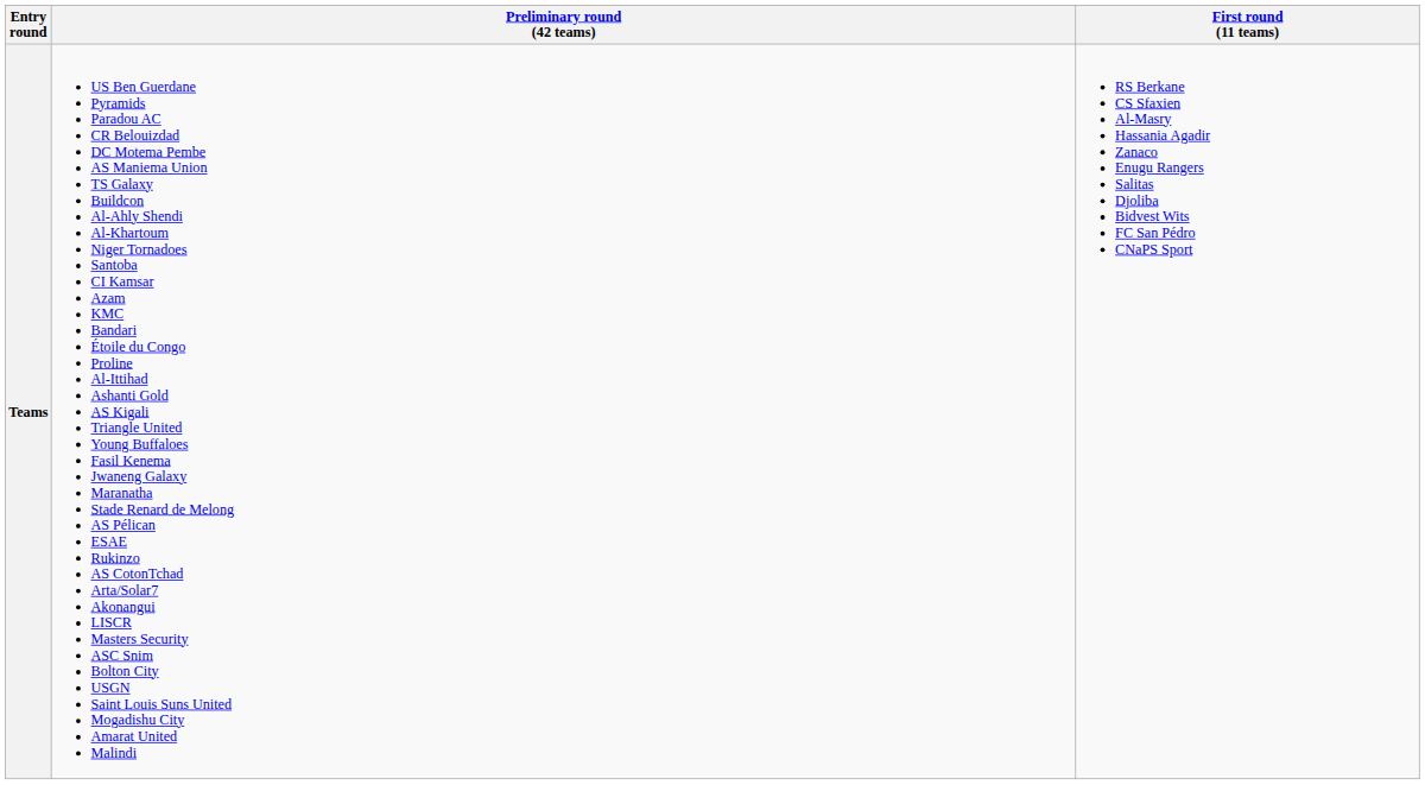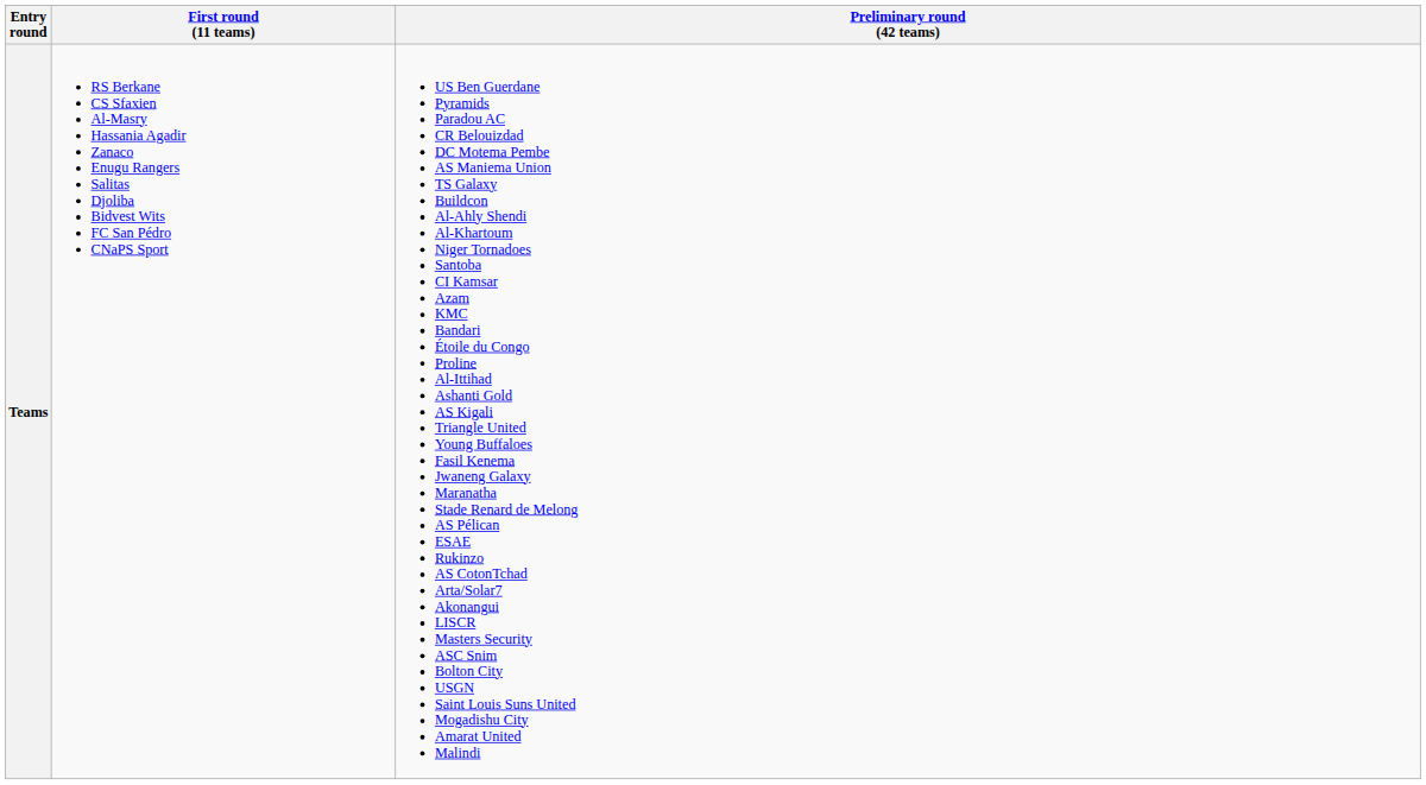columns swapped: First round (11 teams) <-> Preliminary round (42 teams)
